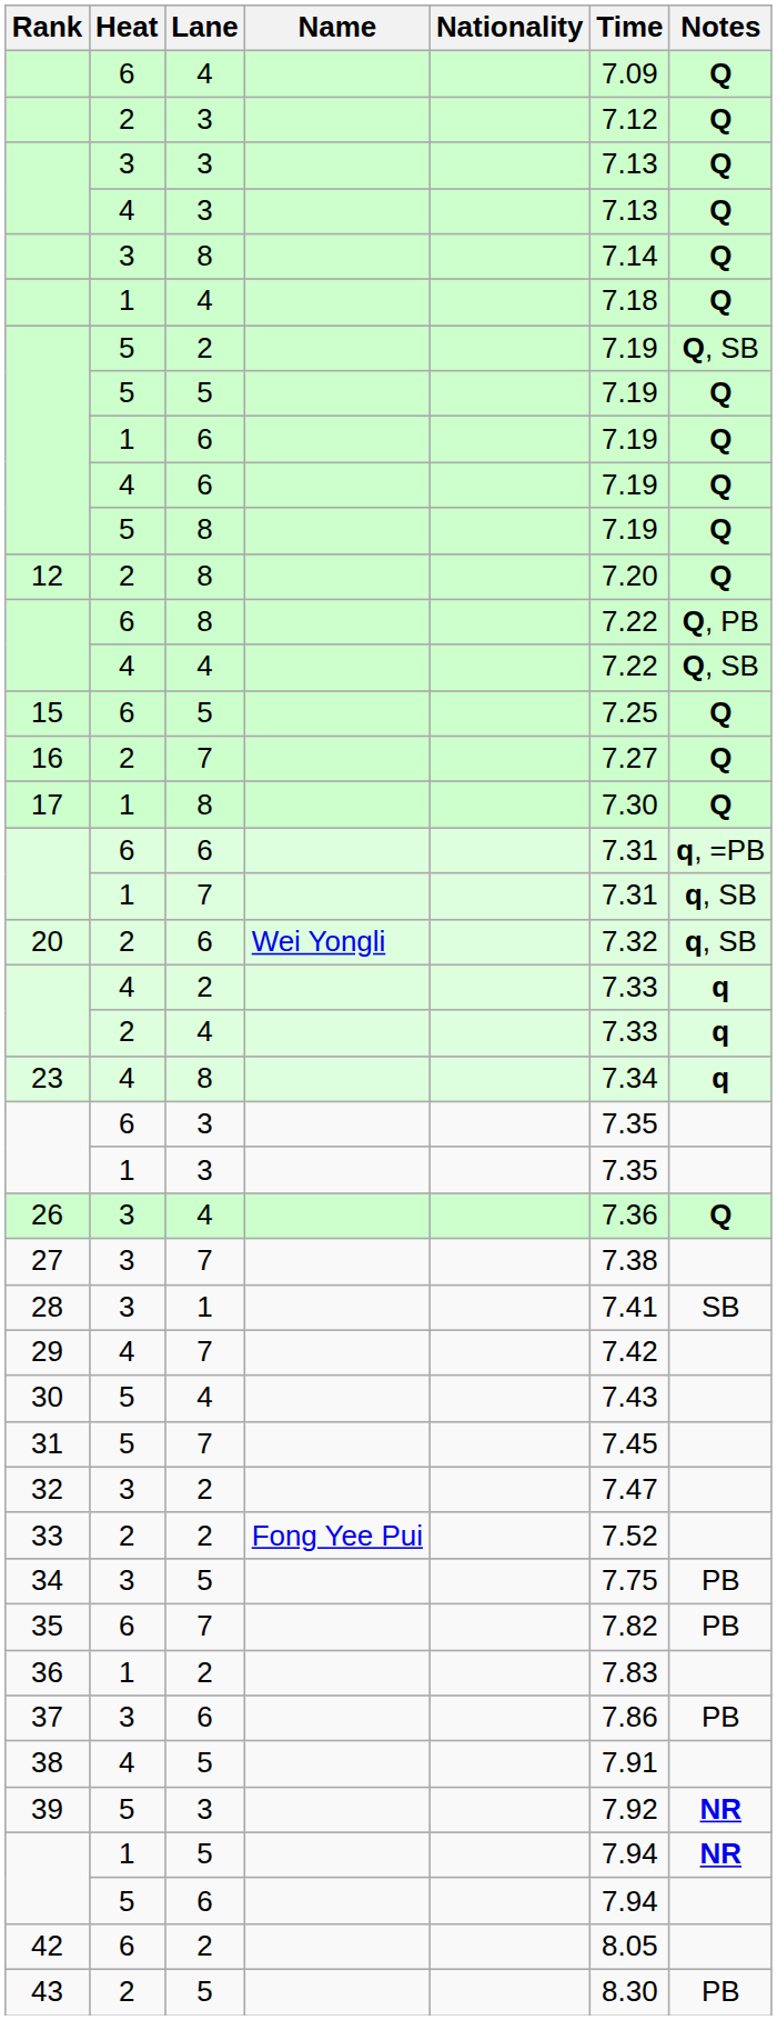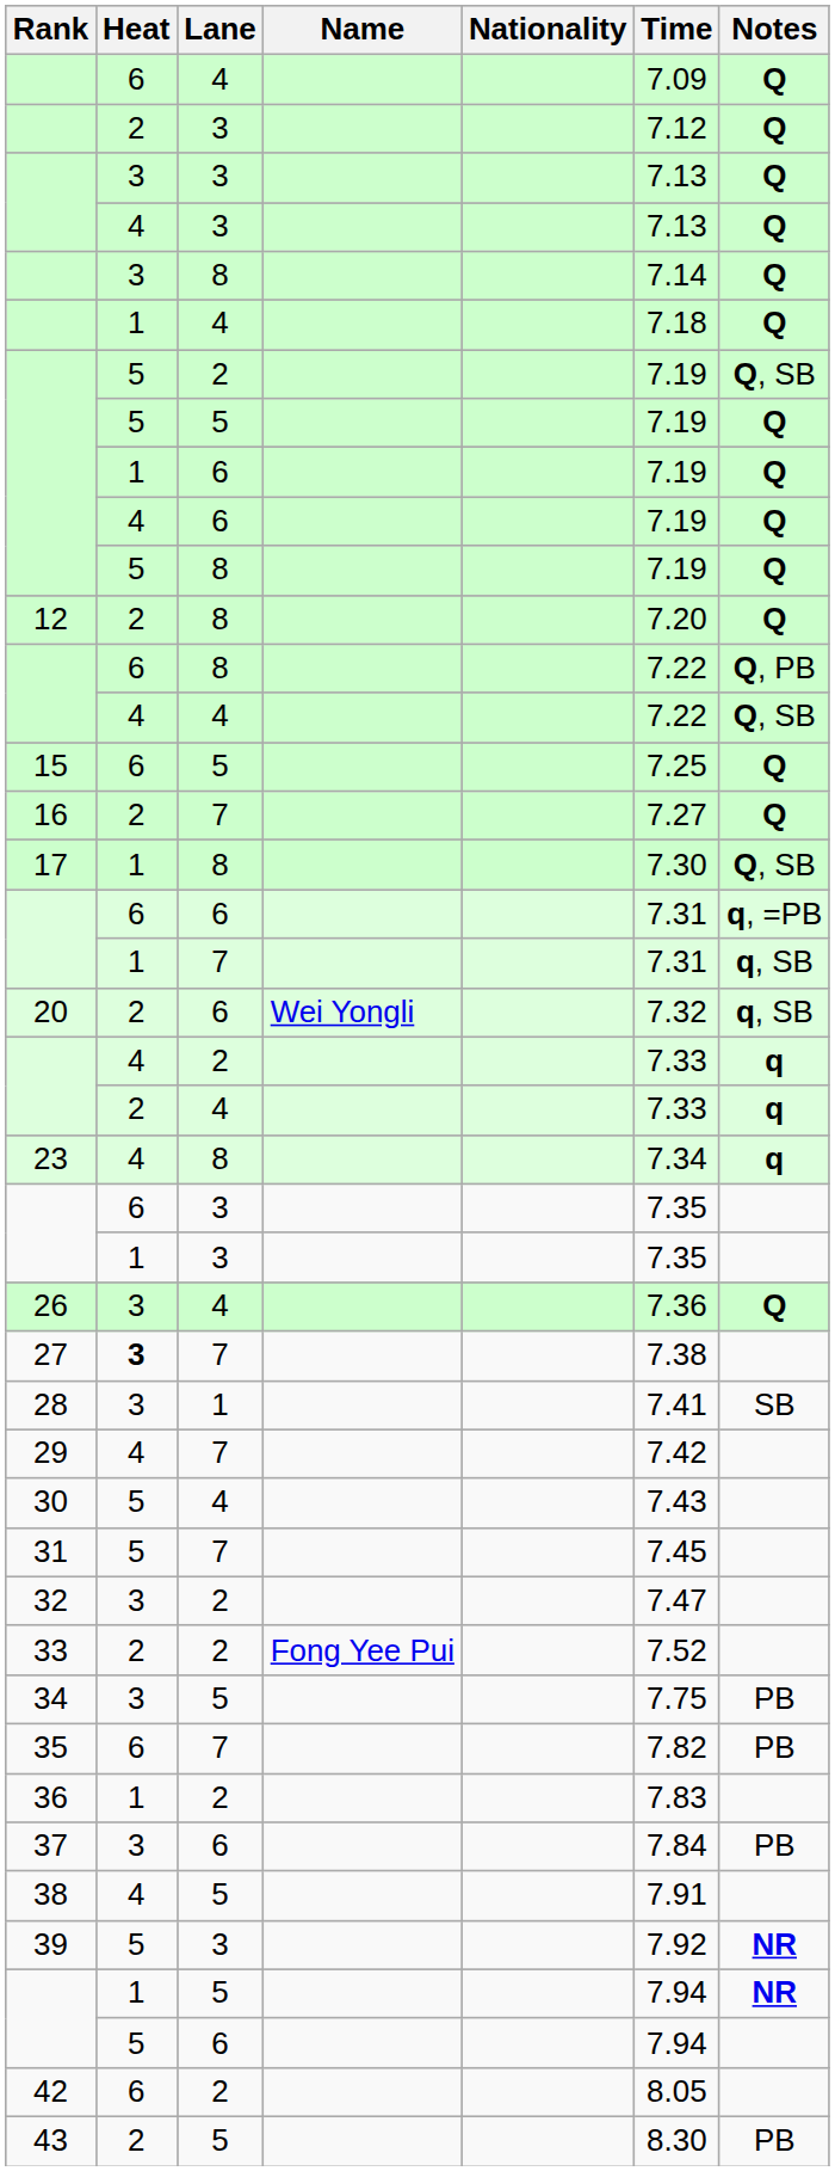17 | Notes: Q -> Q, SB
27 | Heat: normal -> bold
37 | Time: 7.86 -> 7.84
